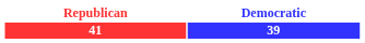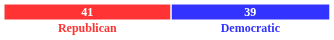rows swapped: 41 <-> Republican
